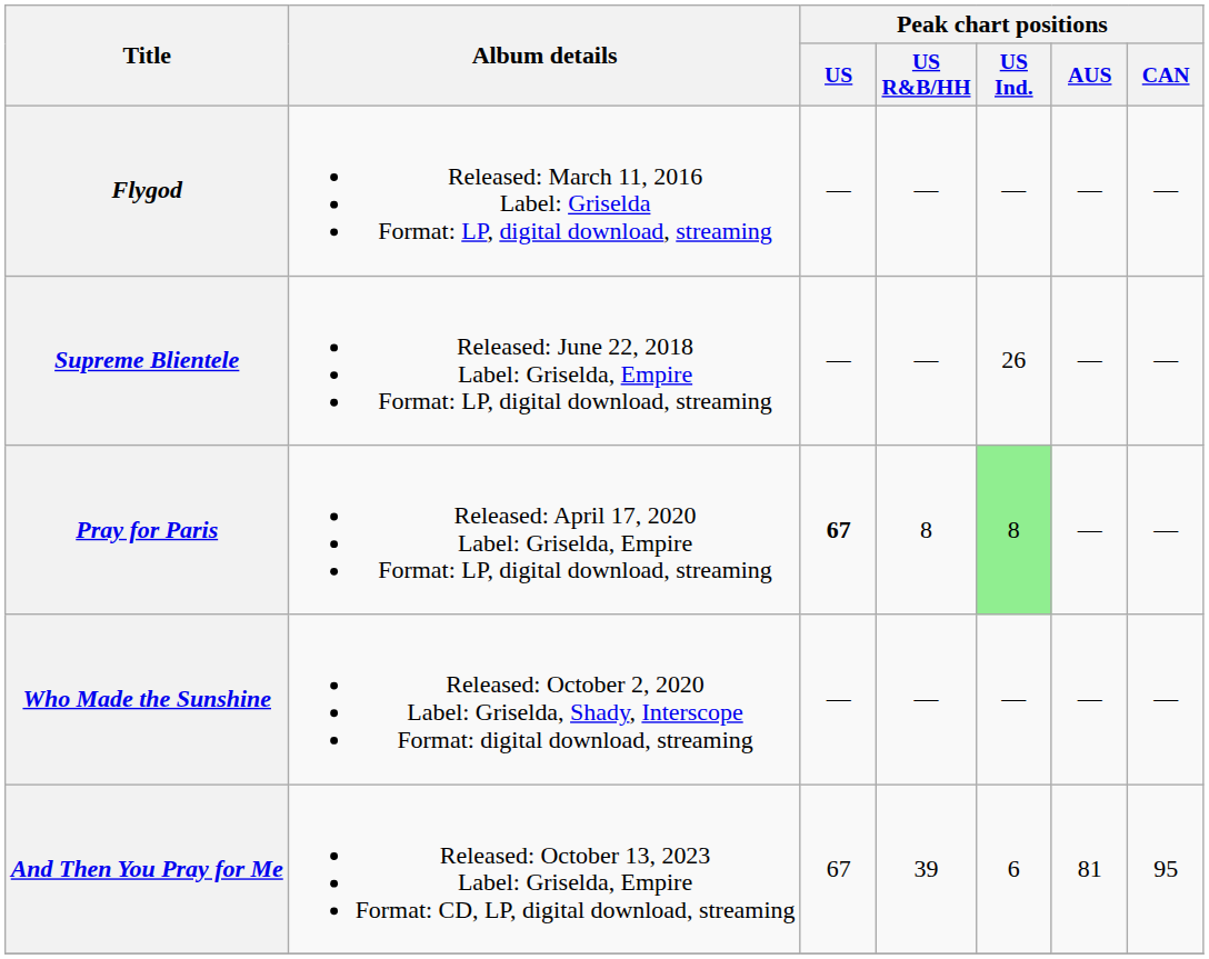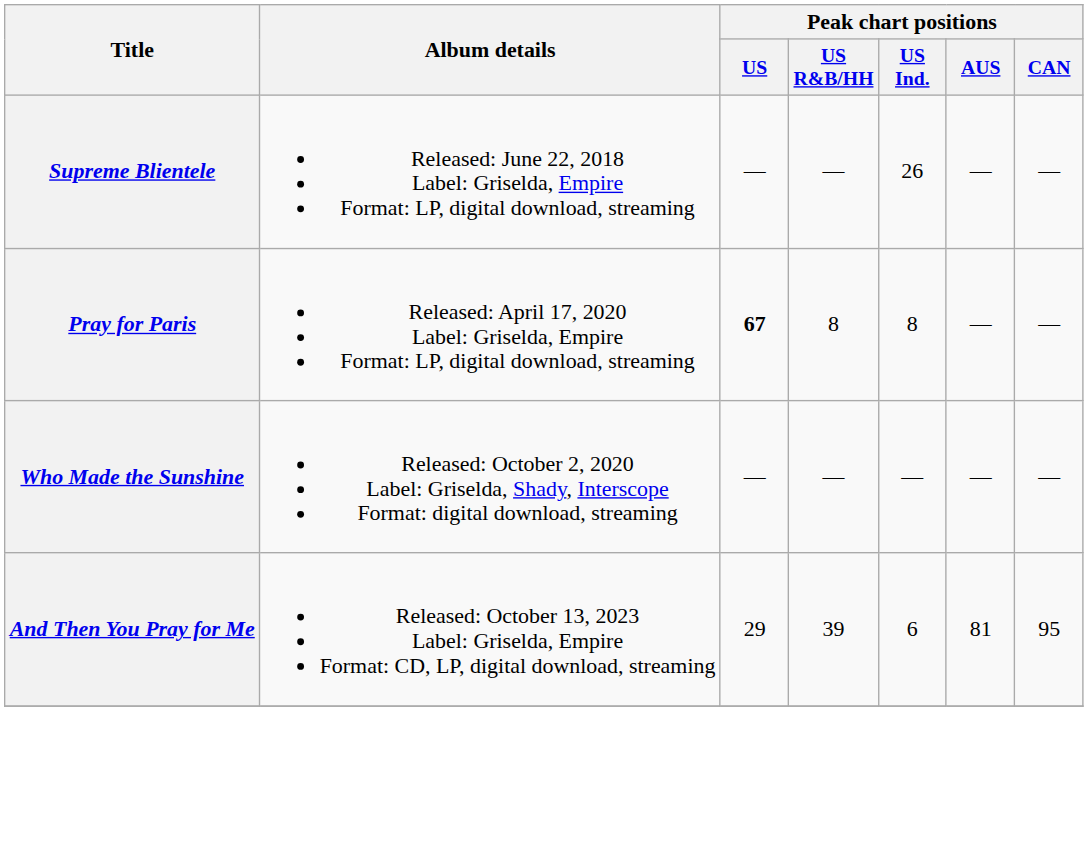- row: Flygod | Released: March 11, 2016 Label: Griselda Format: LP, digital download, streaming | — | — | — | — | —
Pray for Paris | Peak chart positions / US Ind.: lightgreen background -> no background
And Then You Pray for Me | Peak chart positions / US: 67 -> 29
